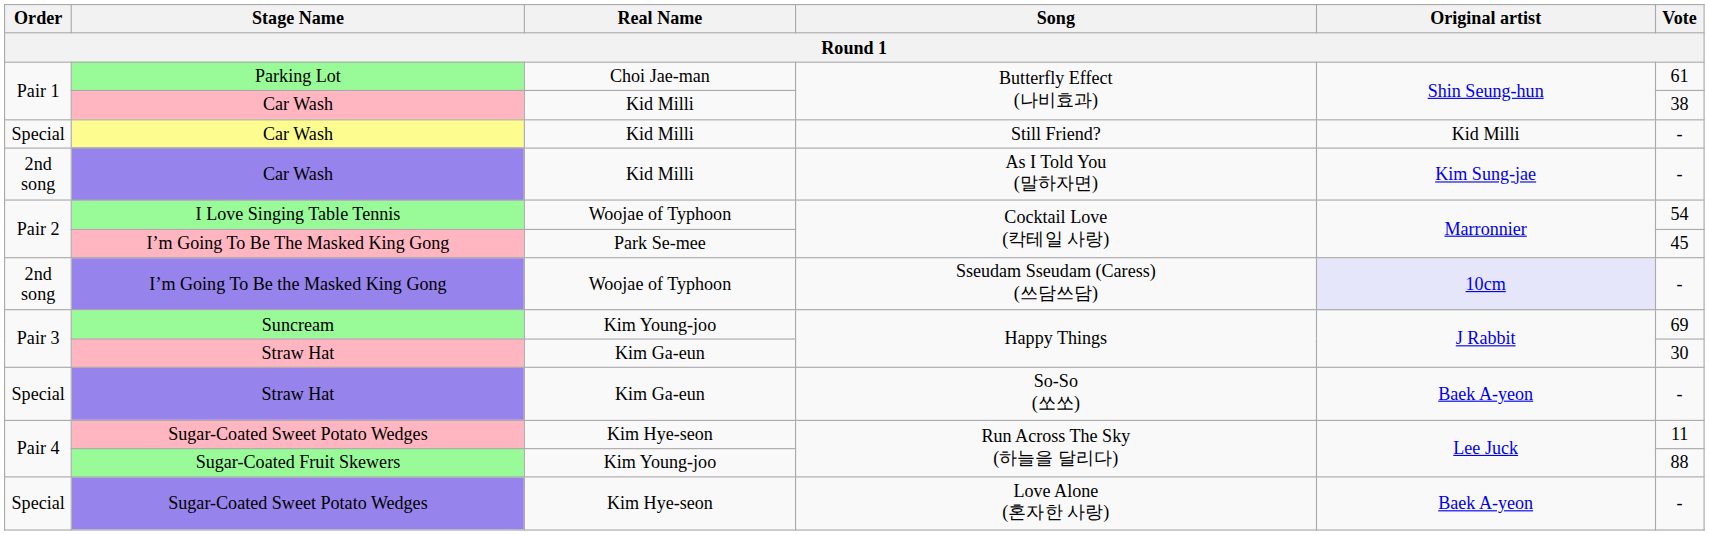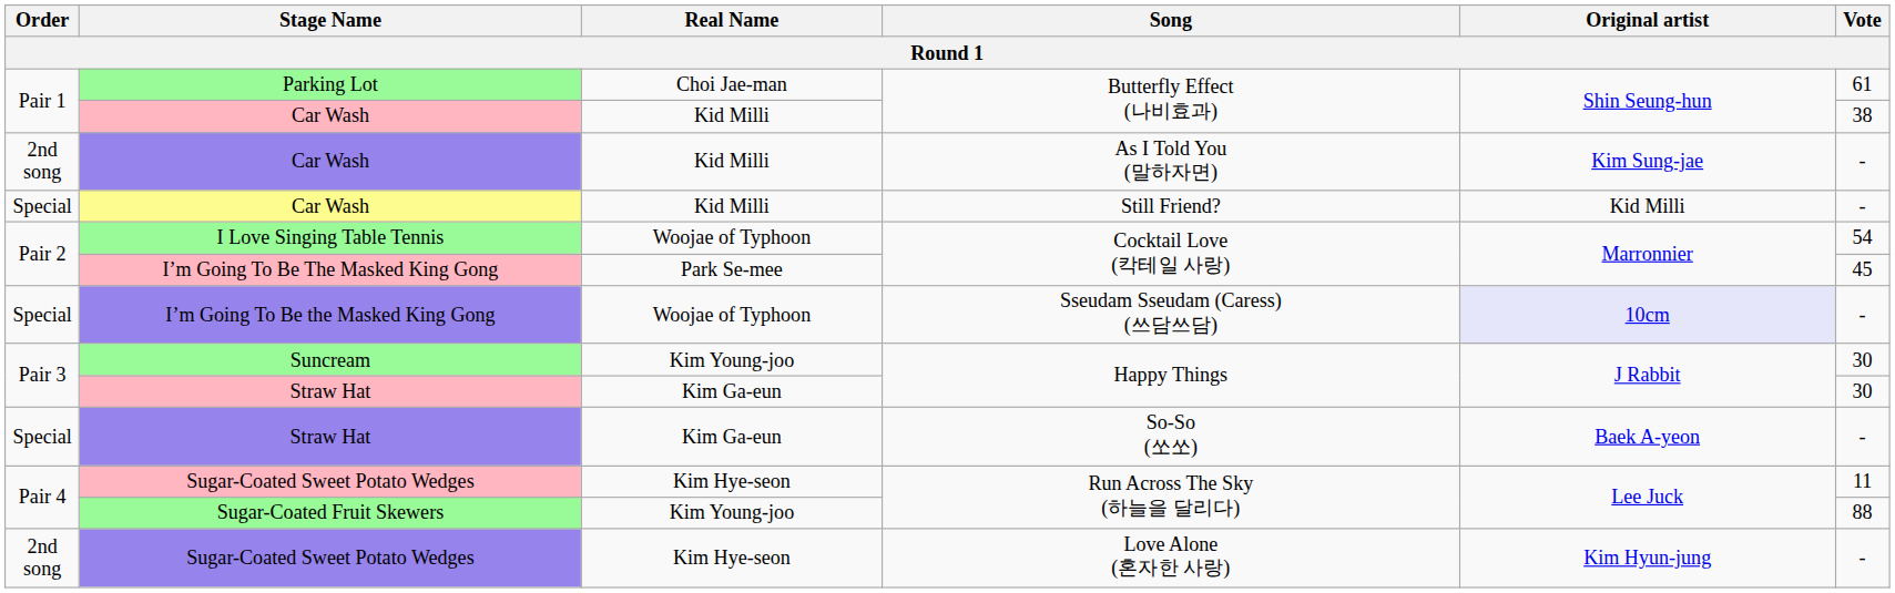rows swapped: Car Wash / As I Told You (말하자면) <-> Car Wash / Still Friend?
I’m Going To Be the Masked King Gong | Order: 2nd song -> Special
Suncream | Vote: 69 -> 30
Sugar-Coated Sweet Potato Wedges / Love Alone (혼자한 사랑) | Order: Special -> 2nd song
Sugar-Coated Sweet Potato Wedges / Love Alone (혼자한 사랑) | Original artist: Baek A-yeon -> Kim Hyun-jung
